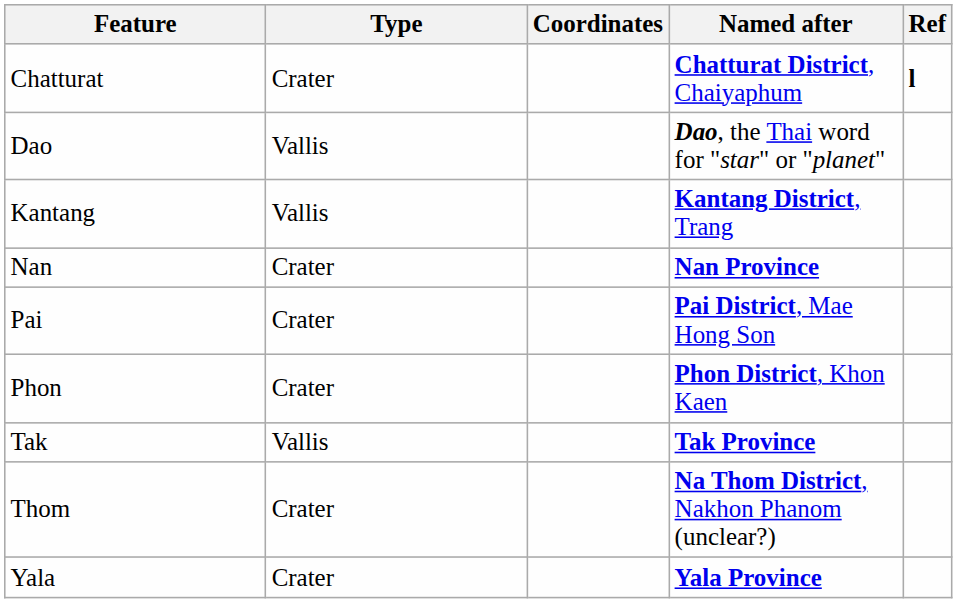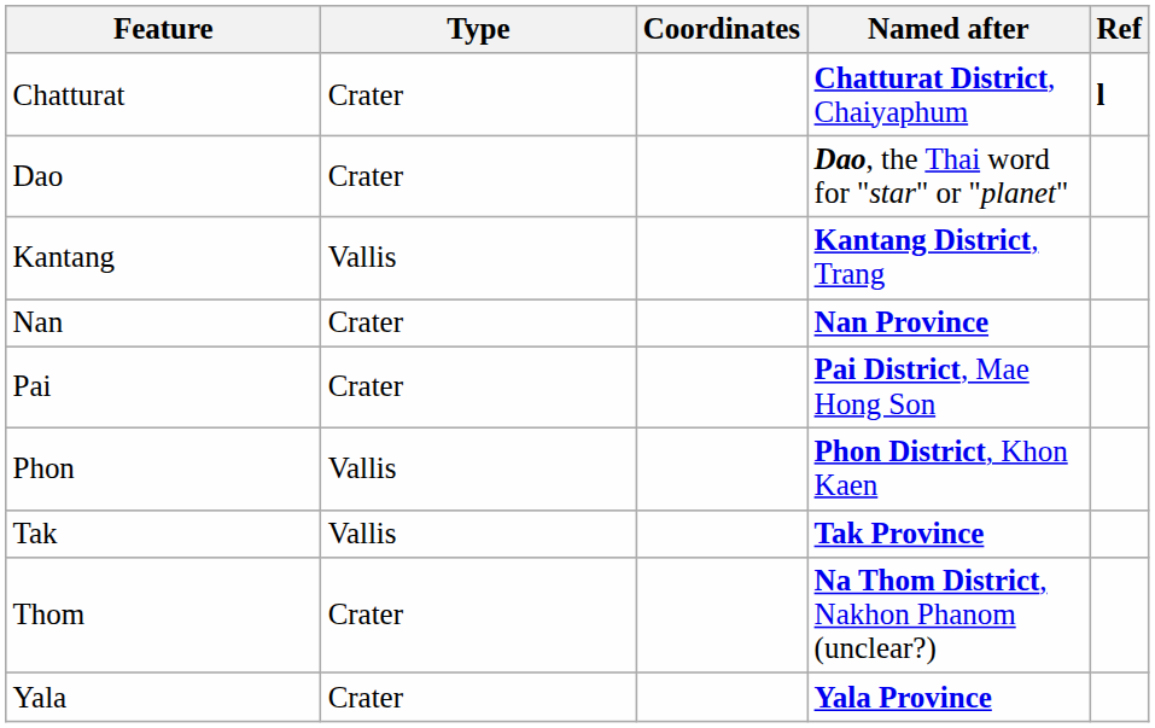Dao | Type: Vallis -> Crater
Phon | Type: Crater -> Vallis
